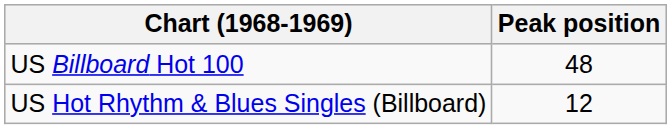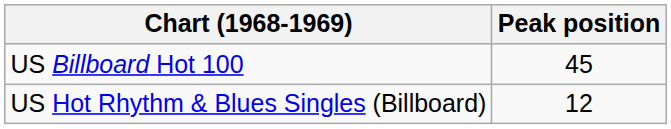US Billboard Hot 100 | Peak position: 48 -> 45
